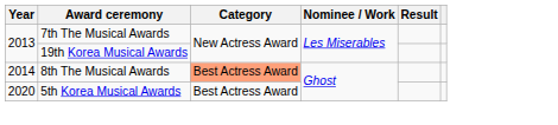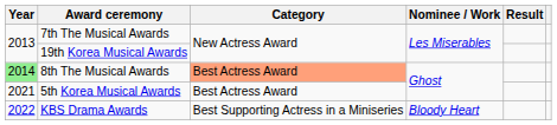8th The Musical Awards | Year: no background -> lightgreen background
5th Korea Musical Awards | Year: 2020 -> 2021
+ row: 2022 | KBS Drama Awards | Best Supporting Actress in a Miniseries | Bloody Heart
